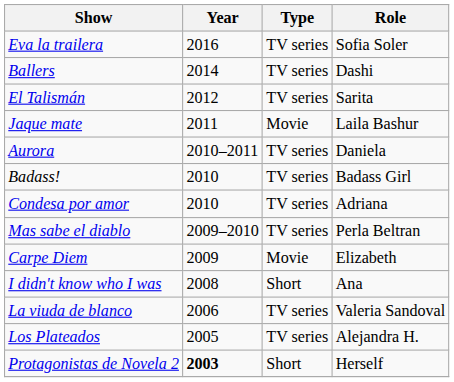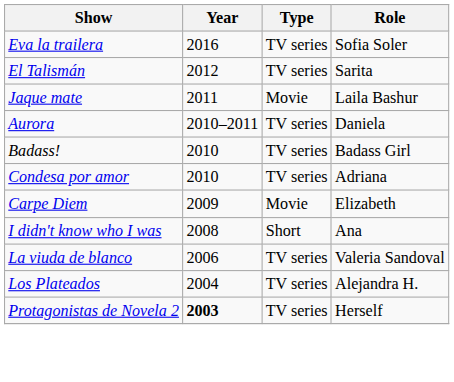- row: Ballers | 2014 | TV series | Dashi
- row: Mas sabe el diablo | 2009–2010 | TV series | Perla Beltran
Los Plateados | Year: 2005 -> 2004
Protagonistas de Novela 2 | Type: Short -> TV series
